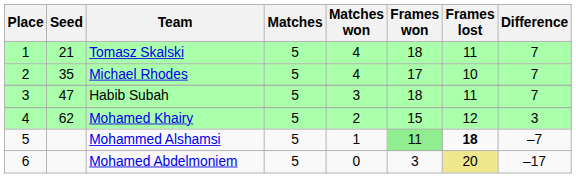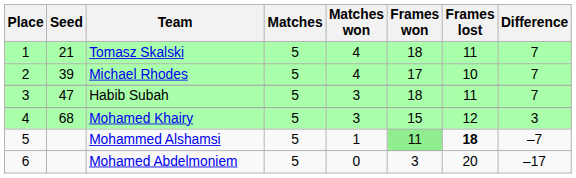Michael Rhodes | Seed: 35 -> 39
Mohamed Khairy | Seed: 62 -> 68
Mohamed Khairy | Matches won: 2 -> 3
Mohamed Abdelmoniem | Frames lost: khaki background -> no background
